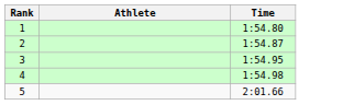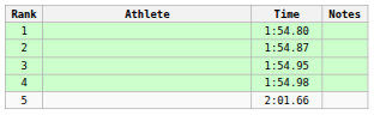+ column: Notes
